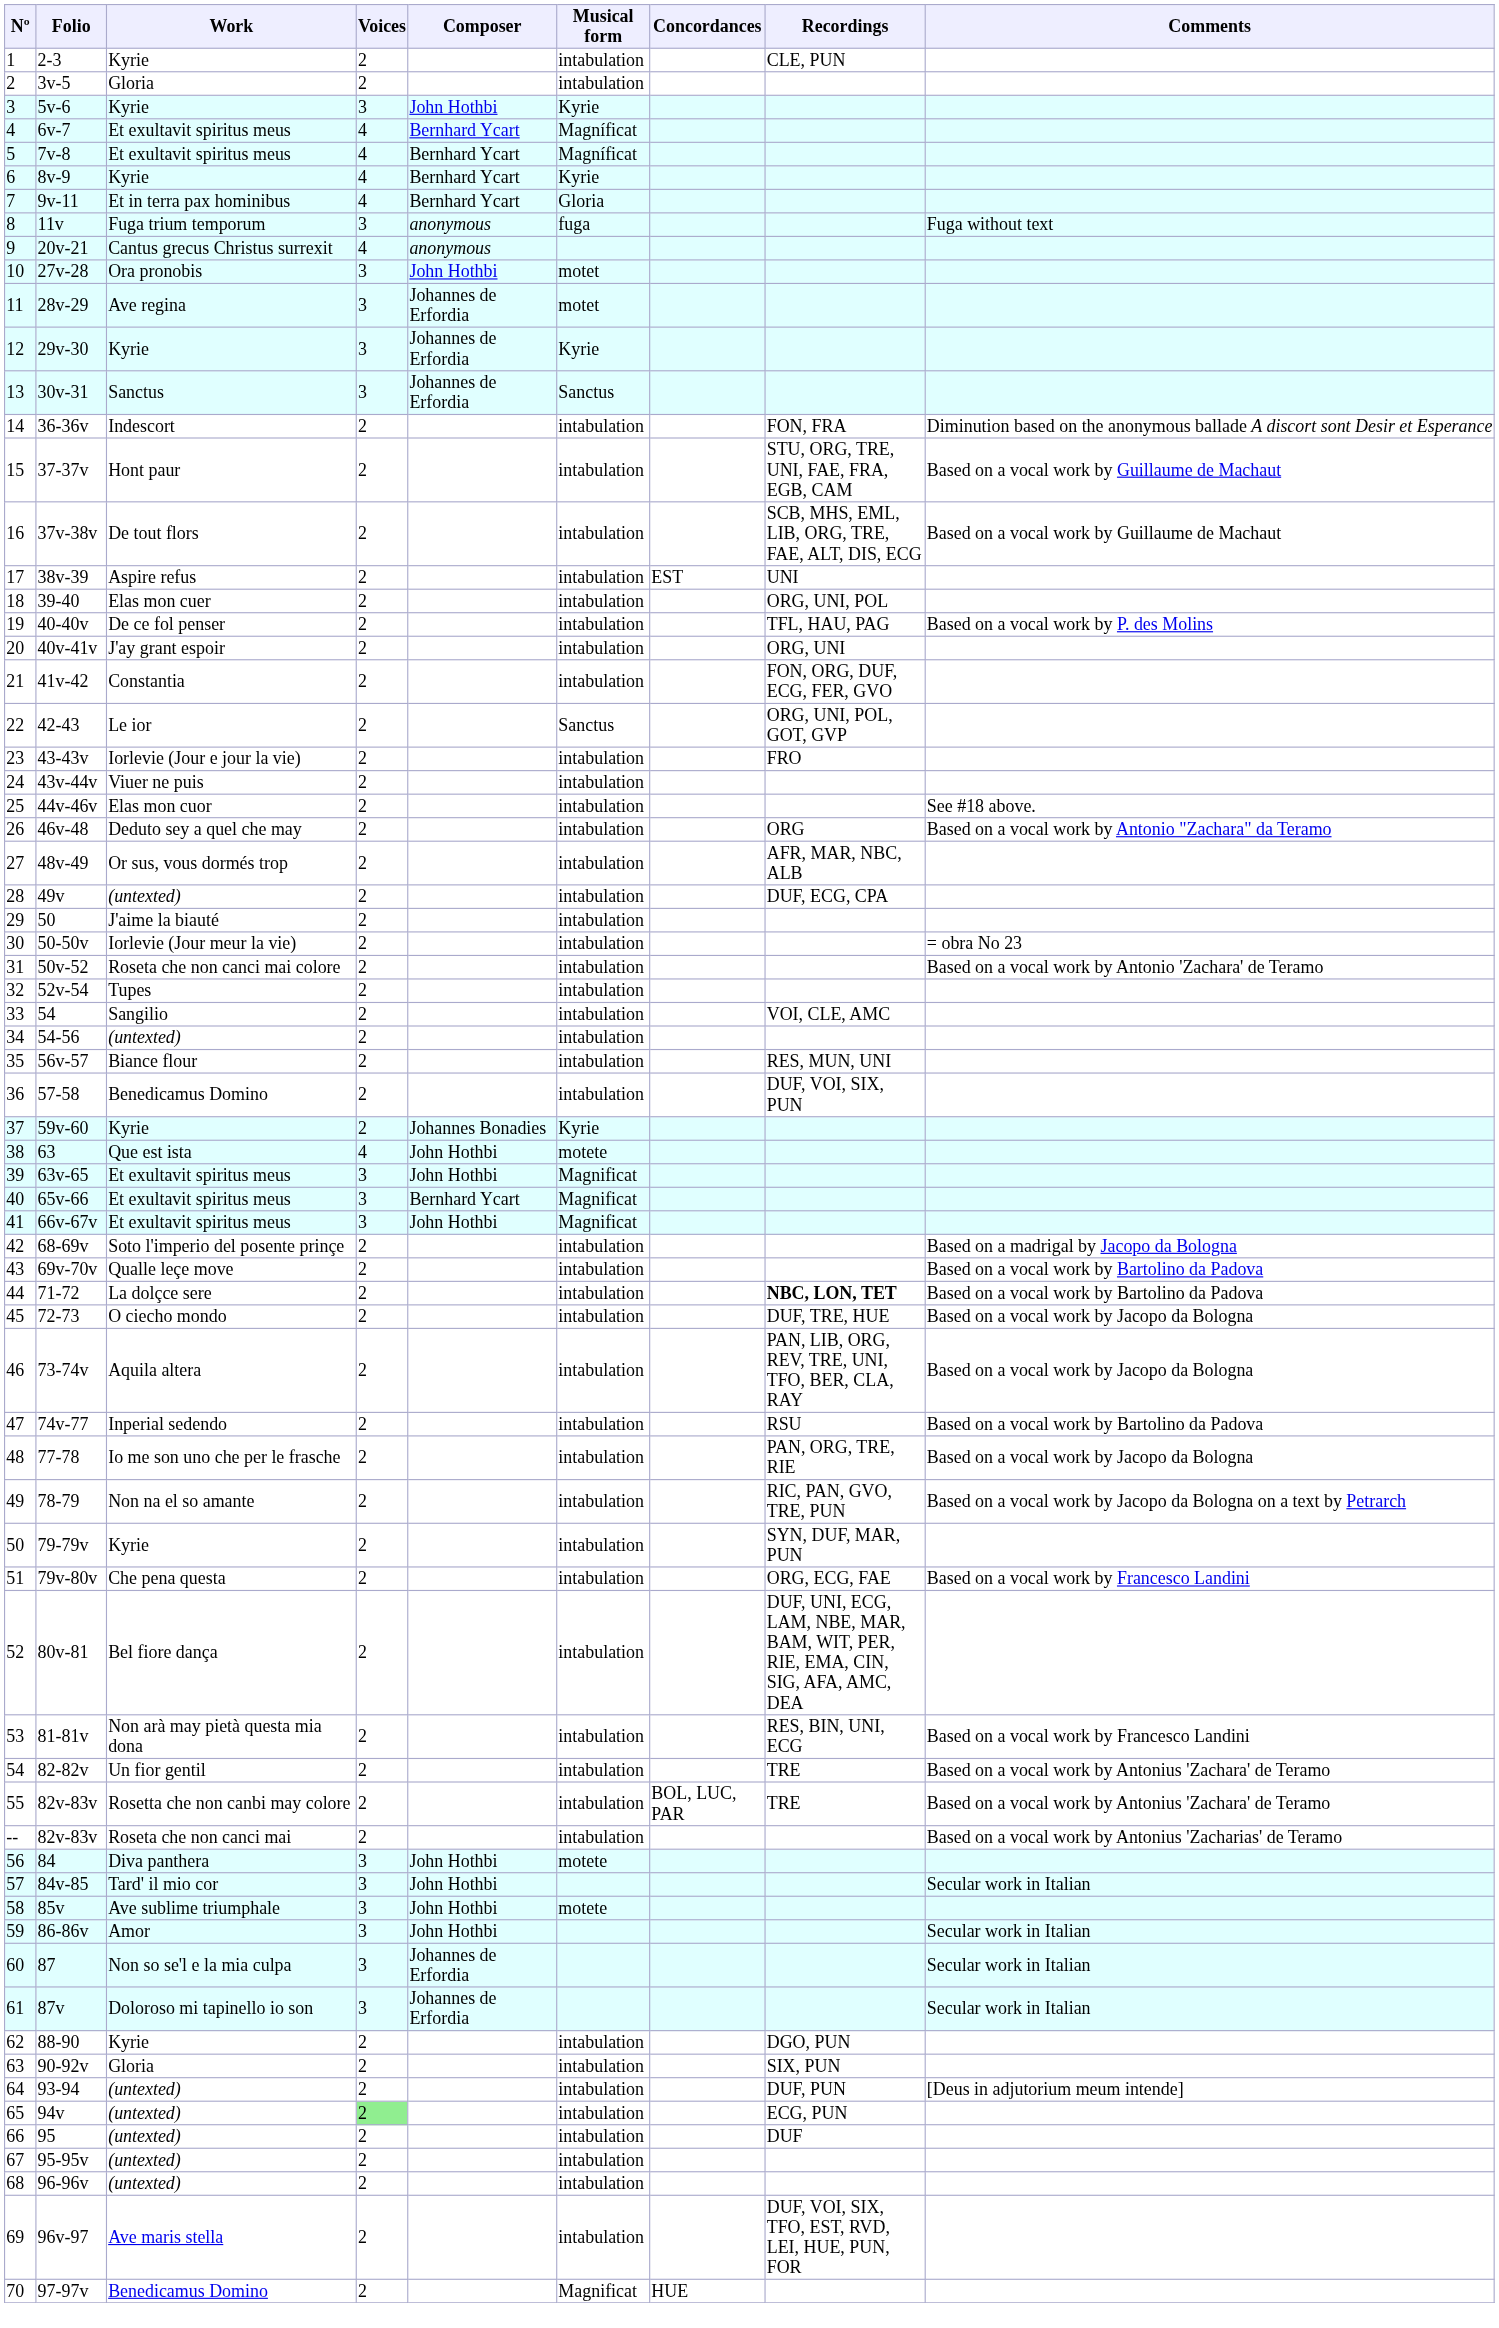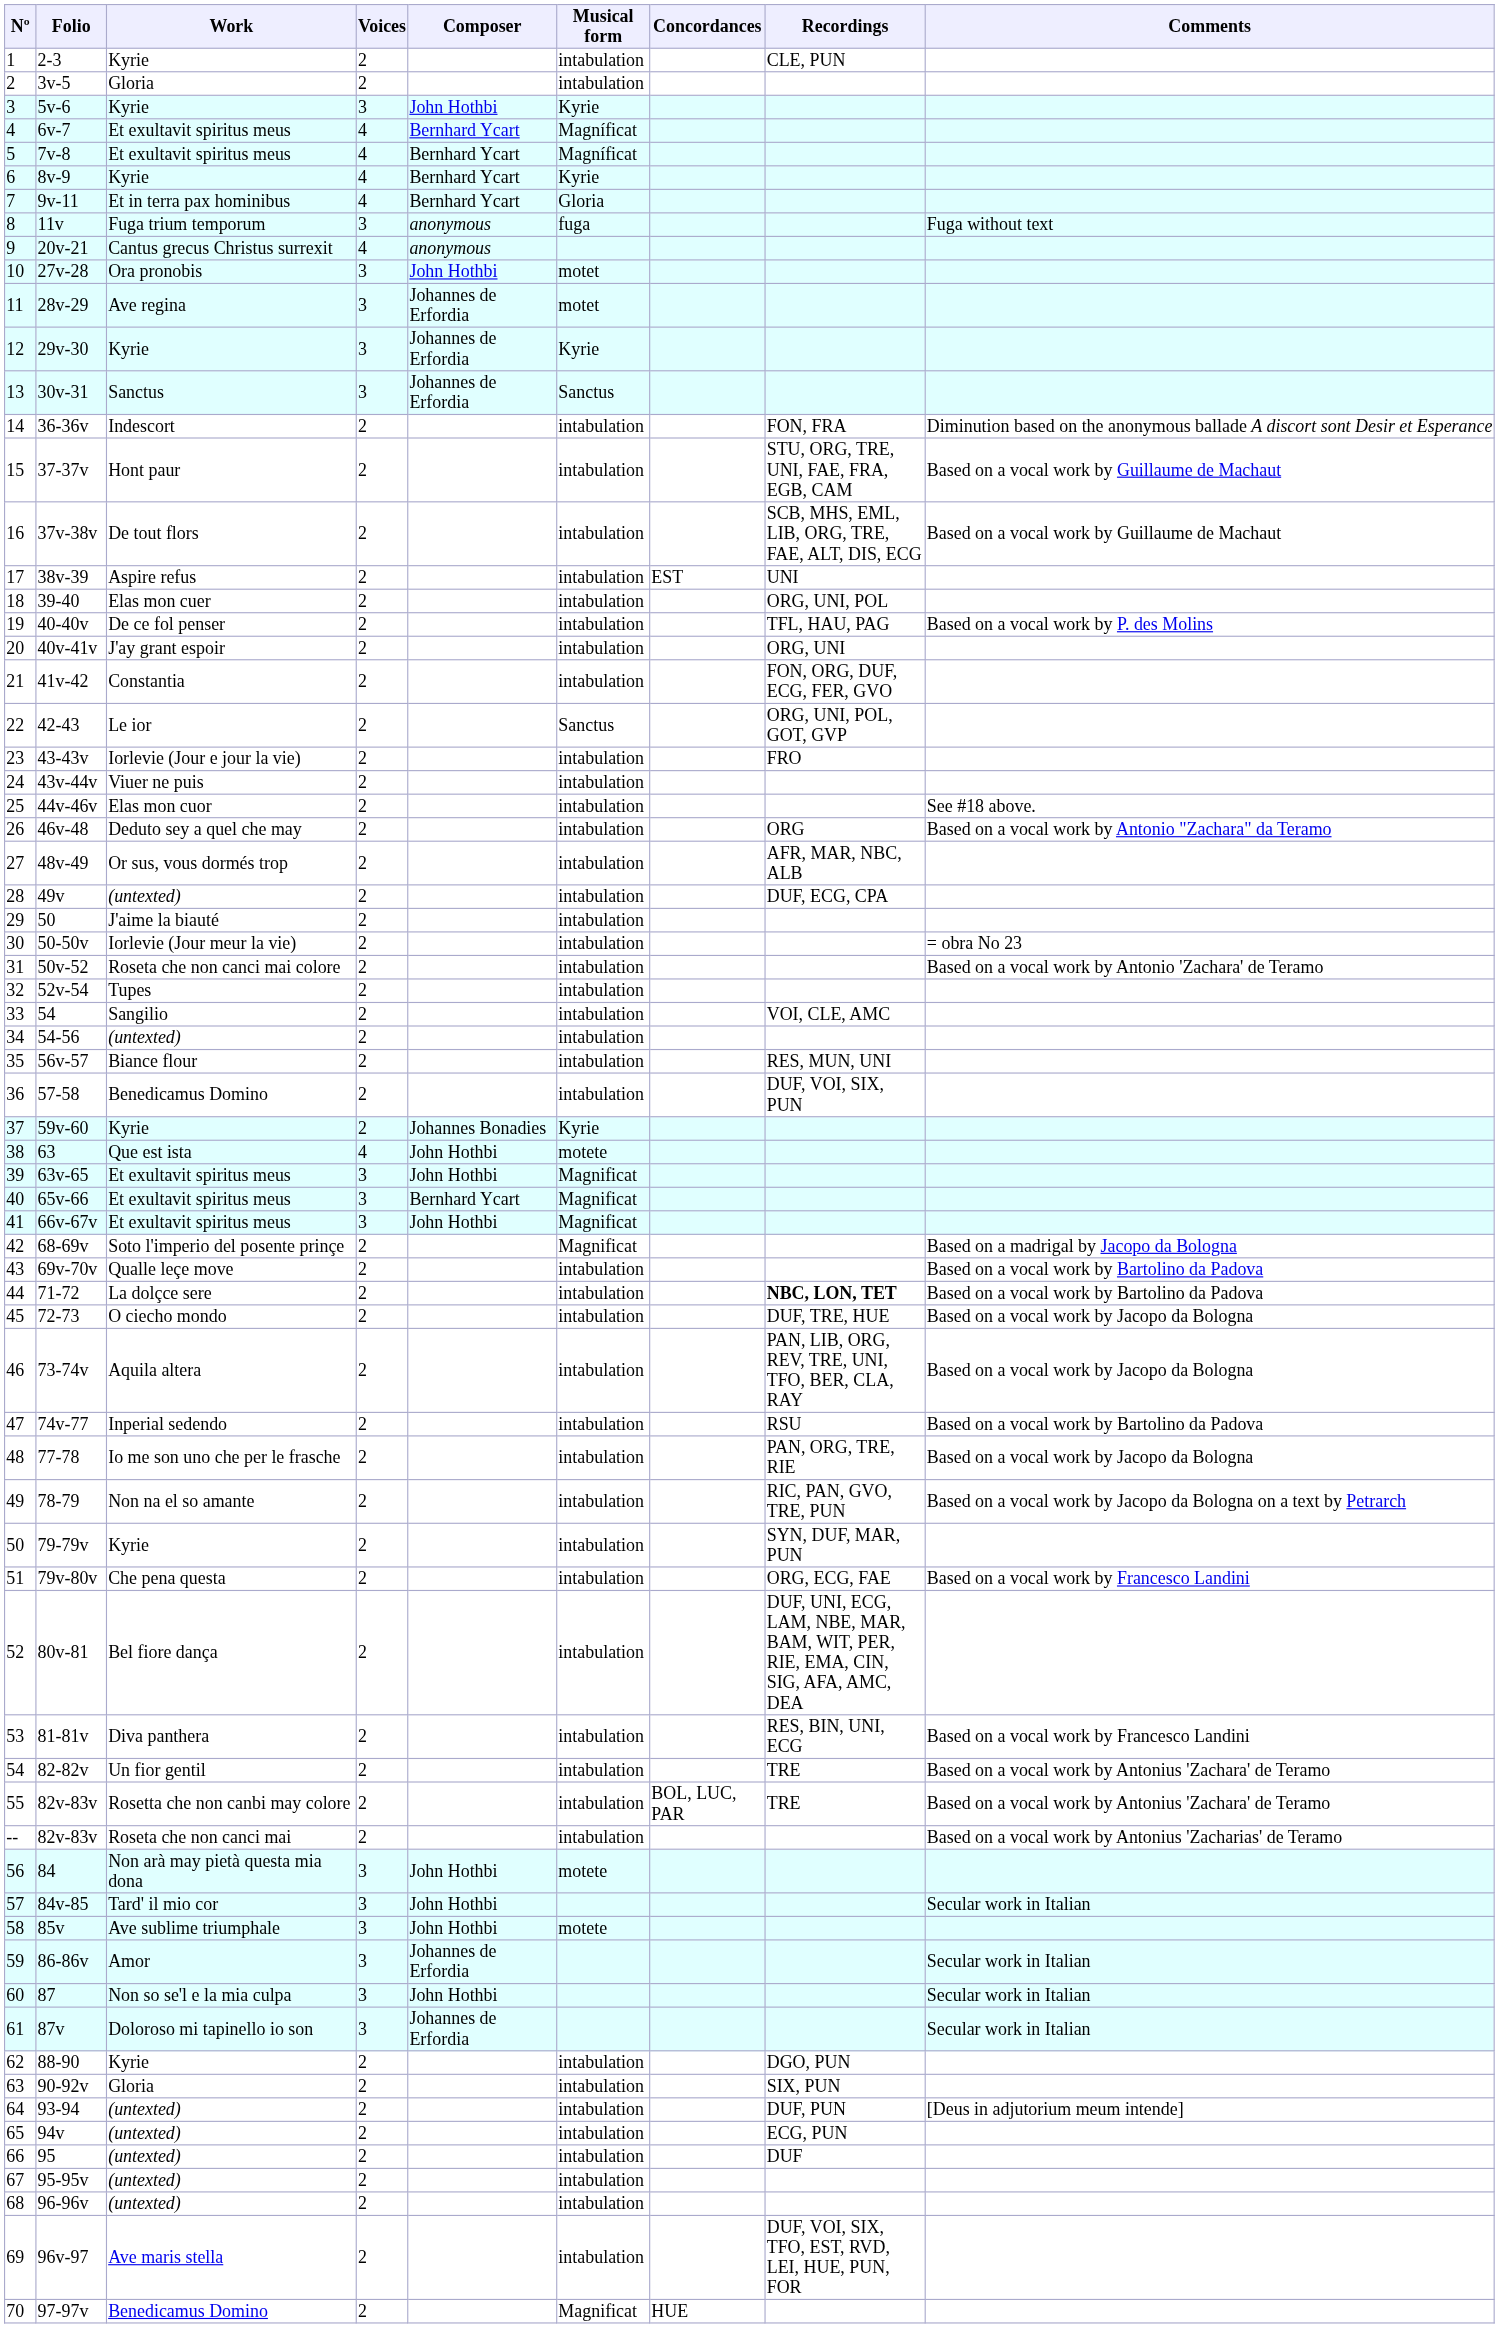42 | Musical form: intabulation -> Magnificat
53 | Work: Non arà may pietà questa mia dona -> Diva panthera
56 | Work: Diva panthera -> Non arà may pietà questa mia dona
59 | Composer: John Hothbi -> Johannes de Erfordia
60 | Composer: Johannes de Erfordia -> John Hothbi
65 | Voices: lightgreen background -> no background
